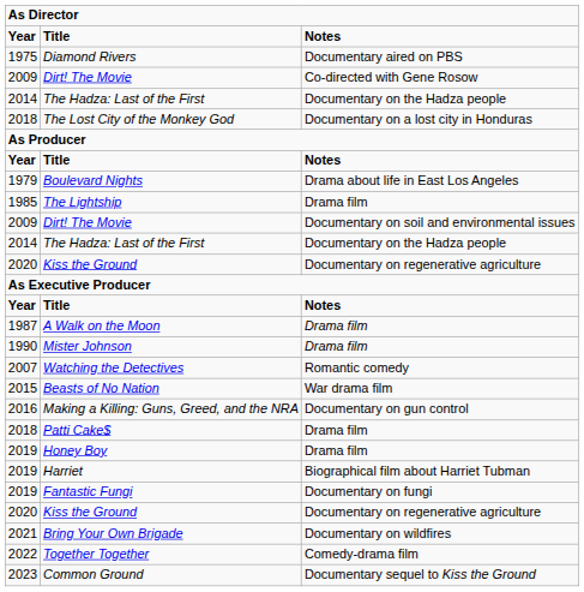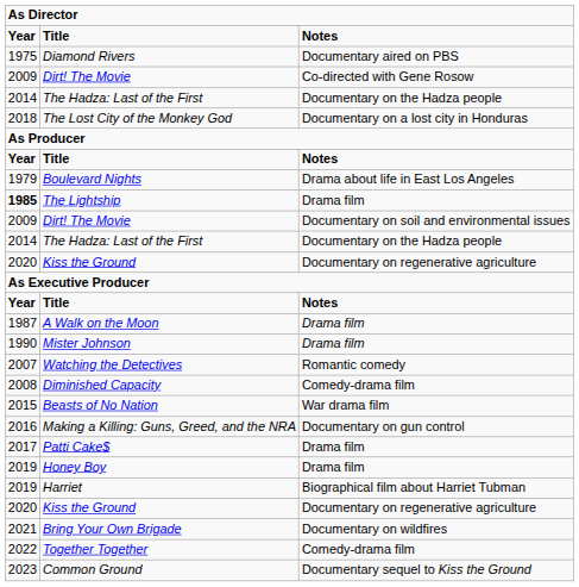The Lightship | column 1: normal -> bold
+ row: 2008 | Diminished Capacity | Comedy-drama film
Patti Cake$ | column 1: 2018 -> 2017
- row: 2019 | Fantastic Fungi | Documentary on fungi
